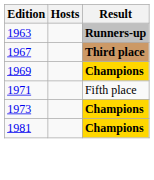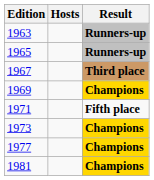+ row: 1965 | Runners-up
1971 | Result: normal -> bold
+ row: 1977 | Champions
